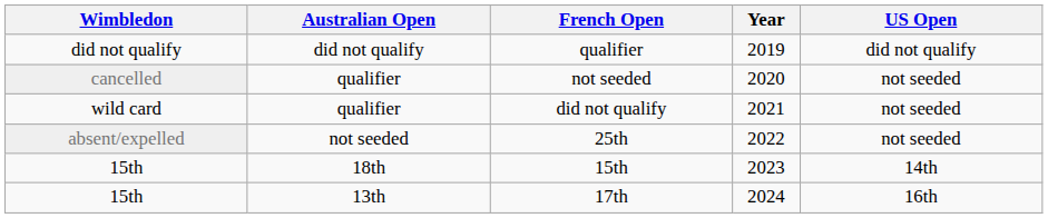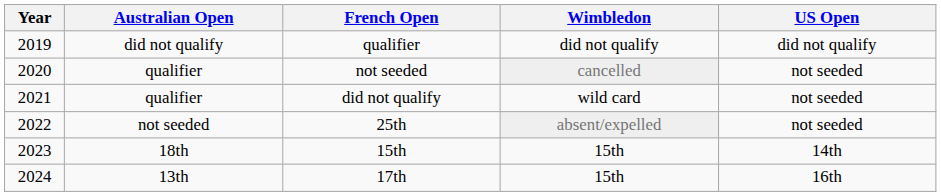columns swapped: Year <-> Wimbledon
